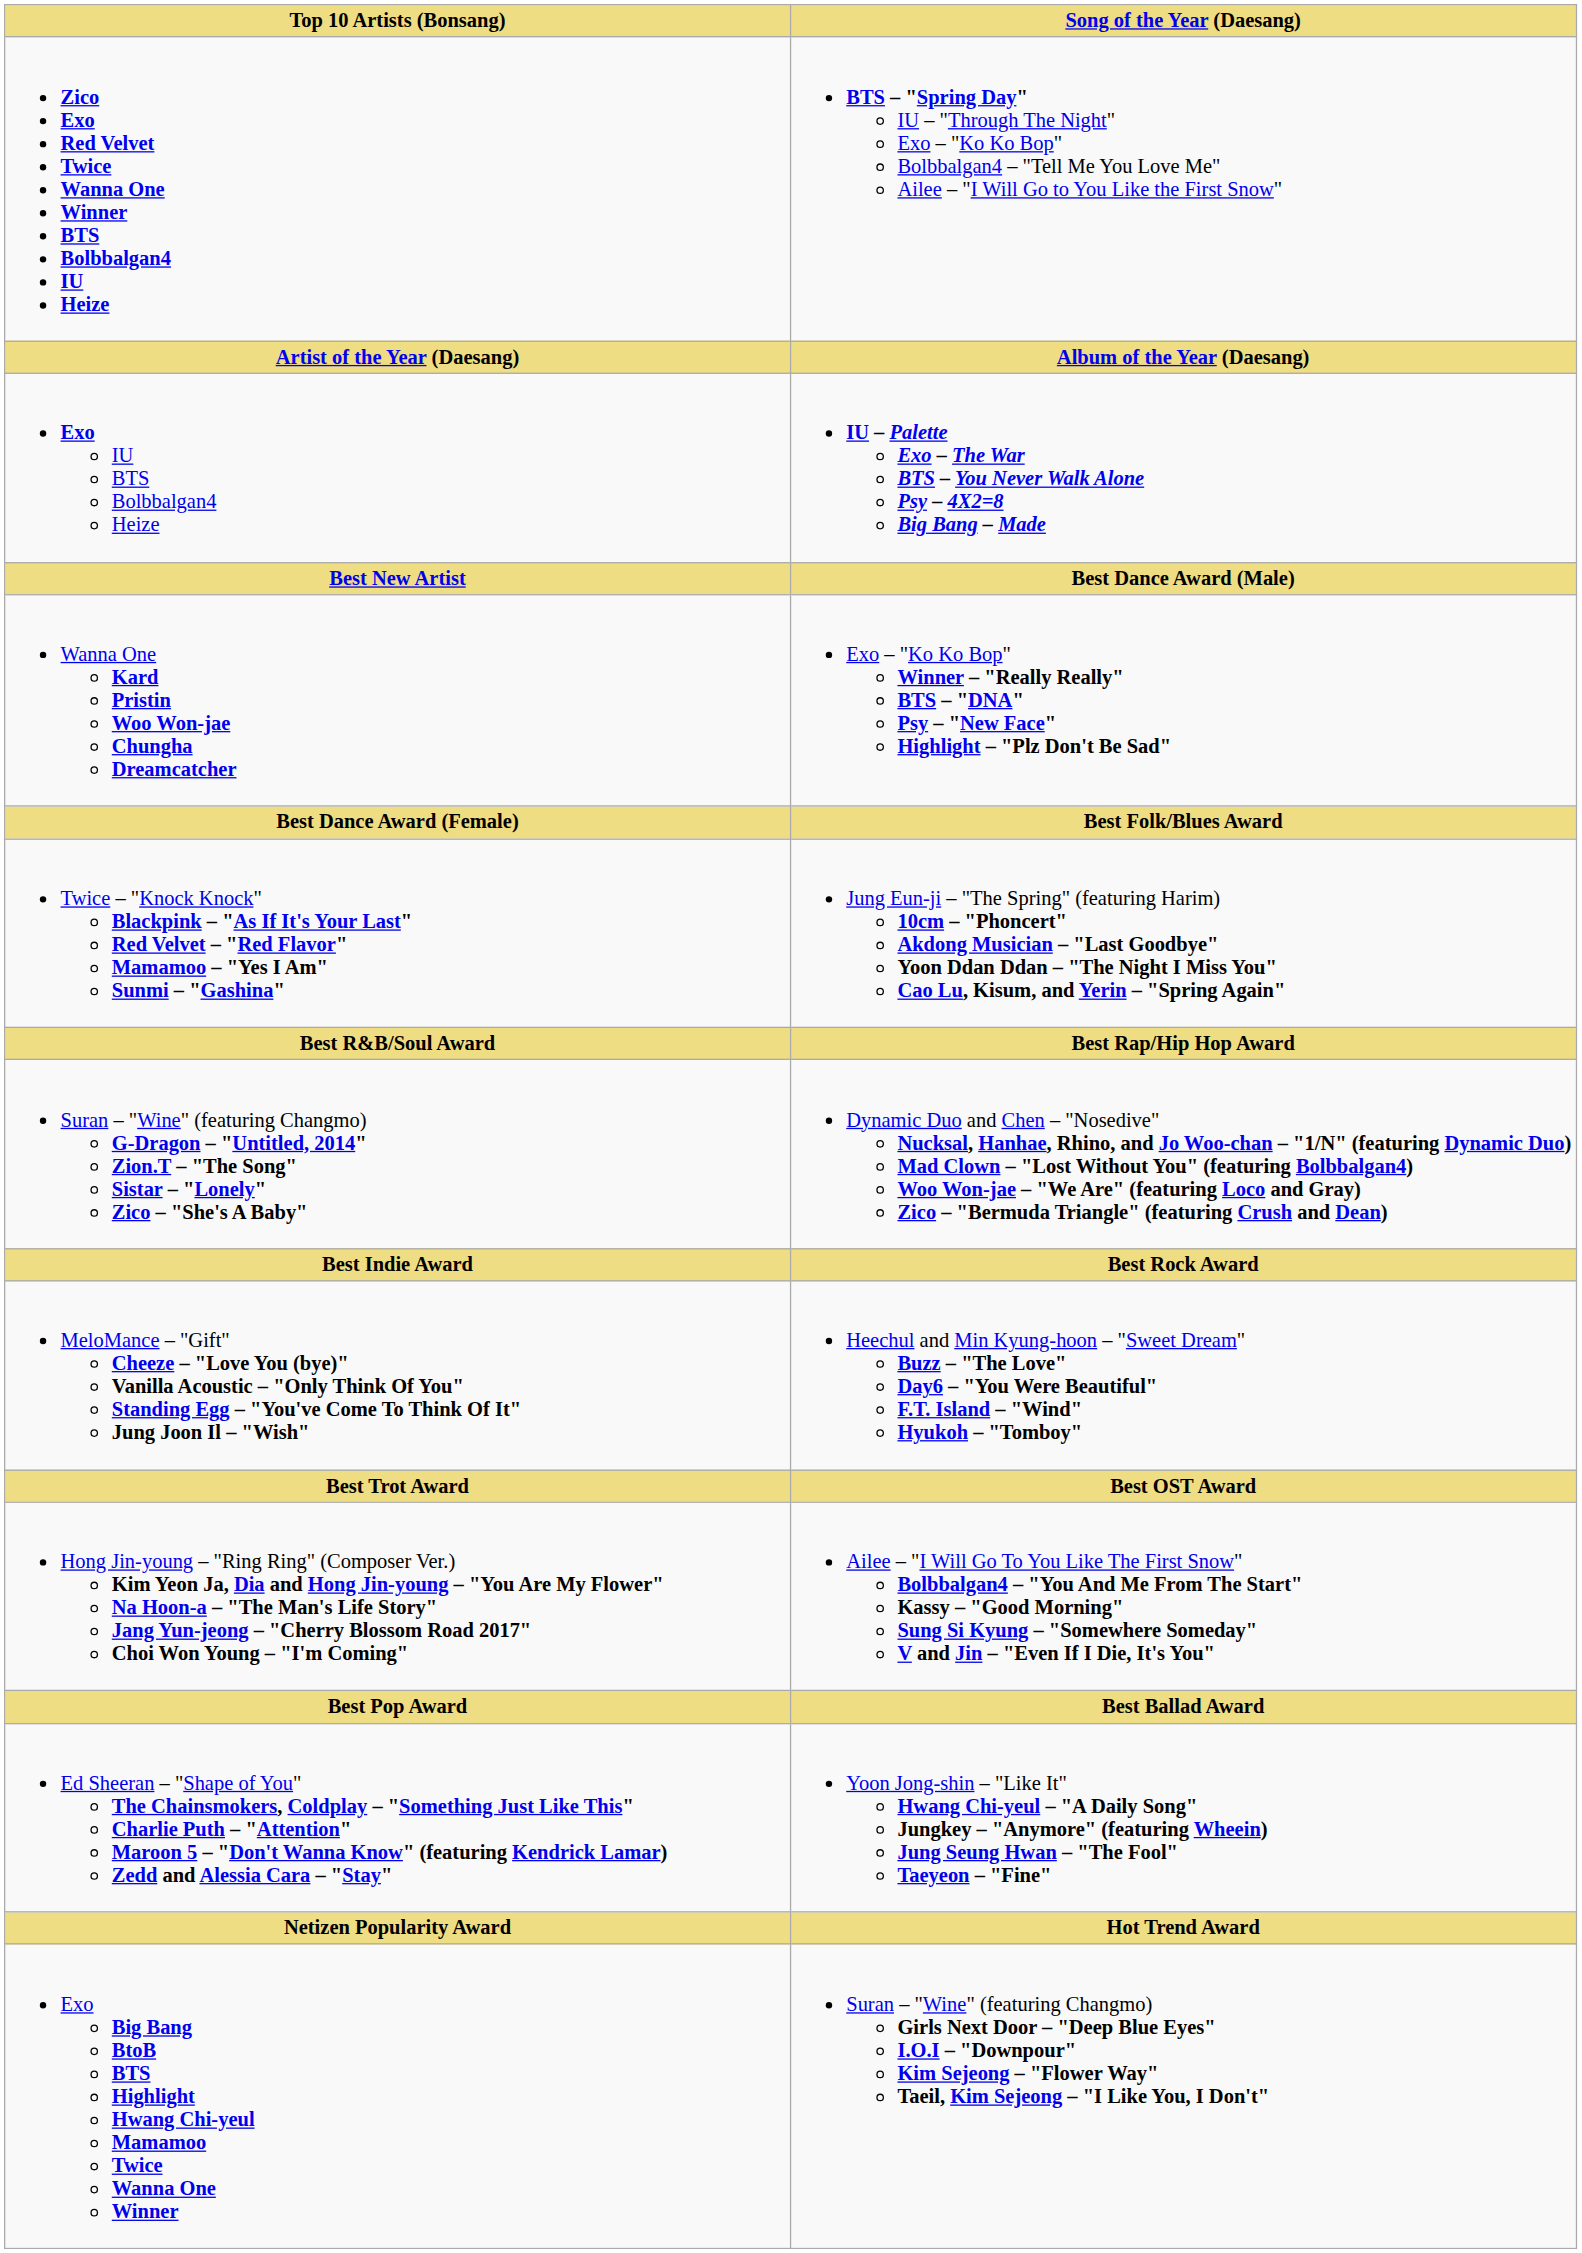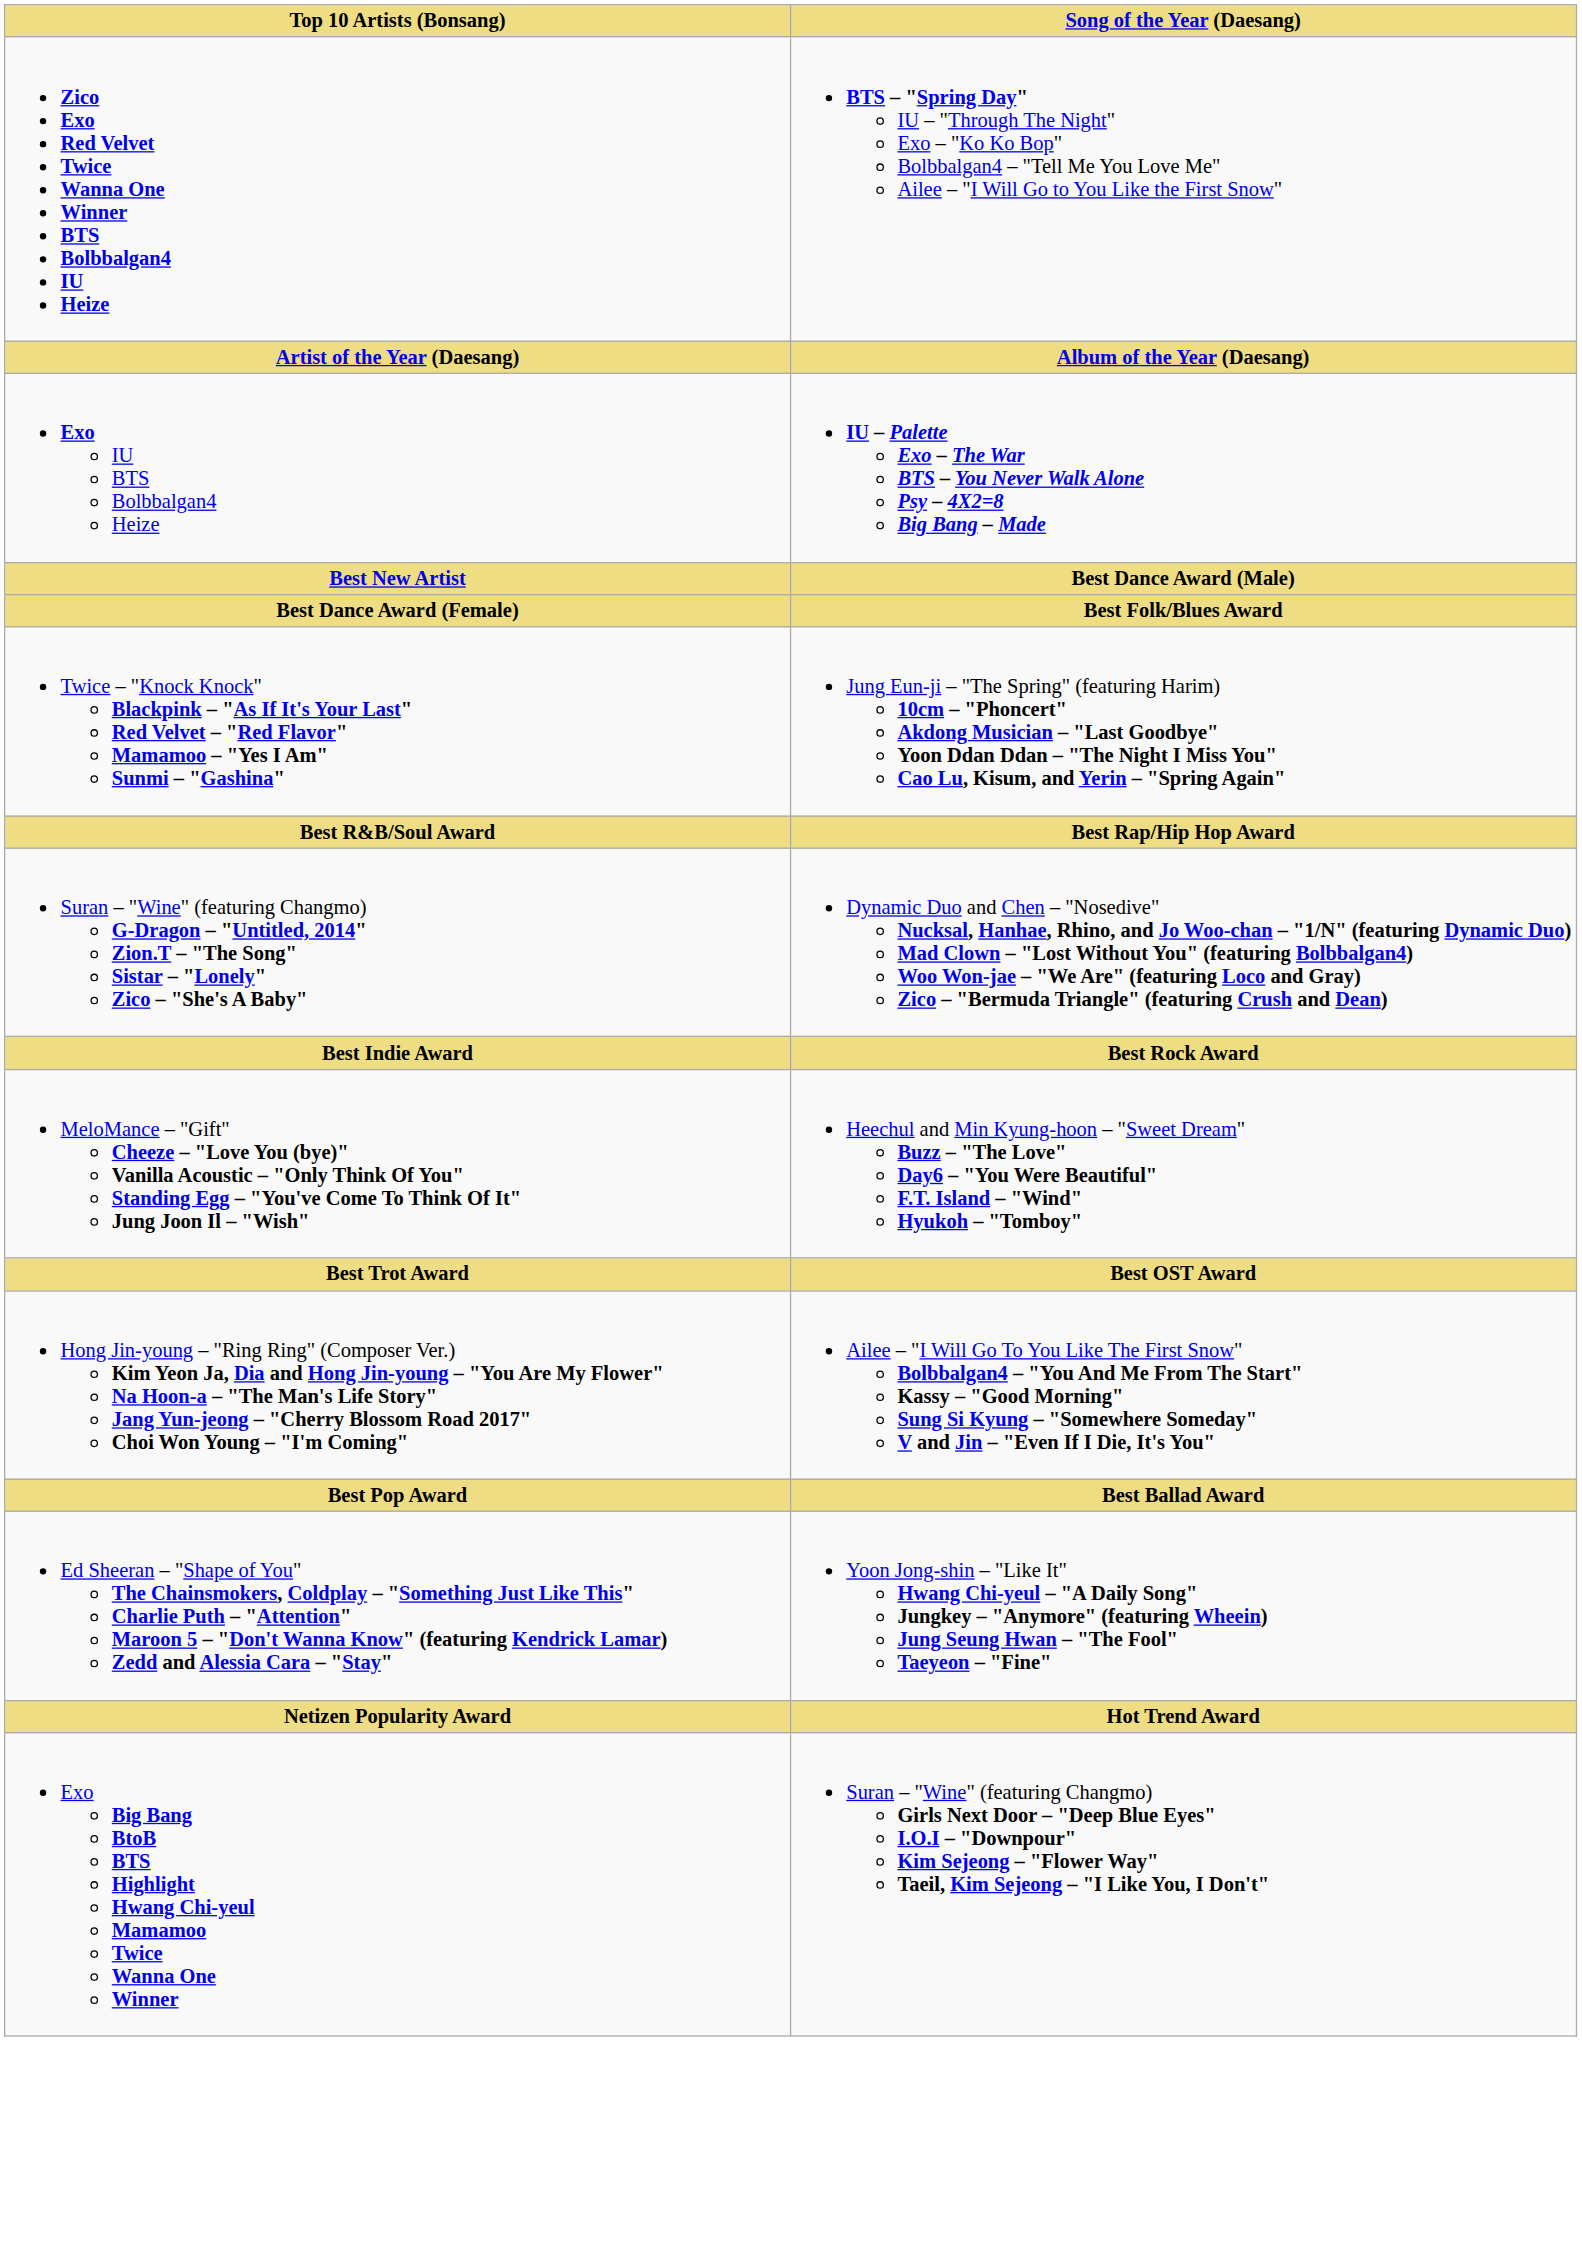- row: Wanna One Kard Pristin Woo Won-jae Chungha Dreamcatcher | Exo – "Ko Ko Bop" Winner – "Really Really" BTS – "DNA" Psy – "New Face" Highlight – "Plz Don't Be Sad"
